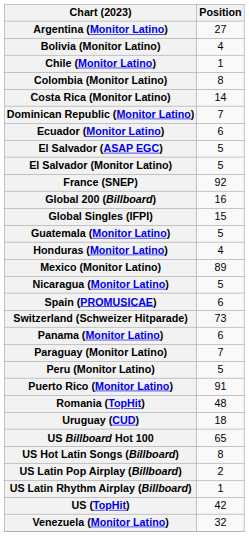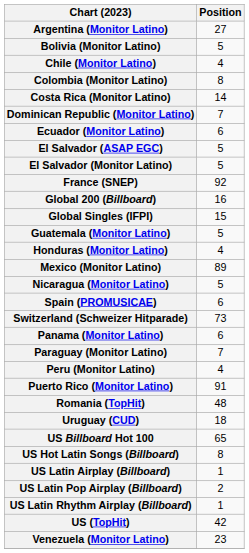Bolivia (Monitor Latino) | Position: 4 -> 5
Chile (Monitor Latino) | Position: 1 -> 4
Peru (Monitor Latino) | Position: 5 -> 4
+ row: US Latin Airplay (Billboard) | 1
Venezuela (Monitor Latino) | Position: 32 -> 23
